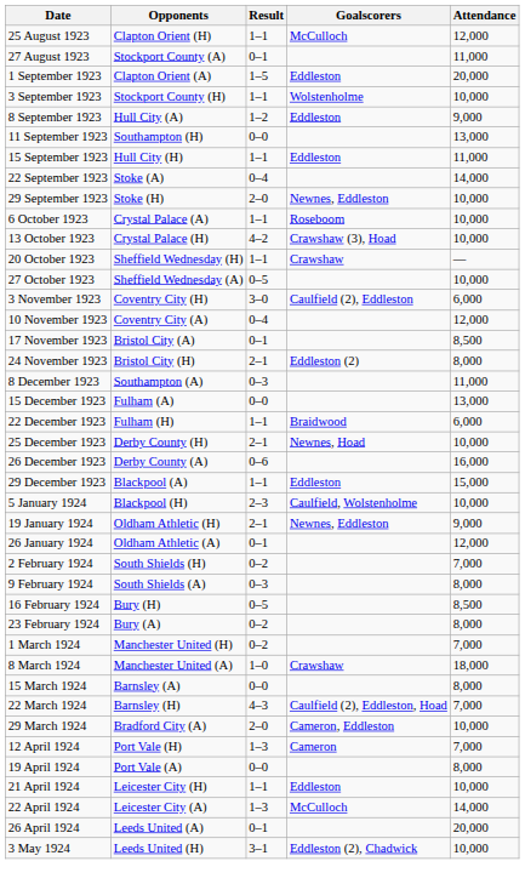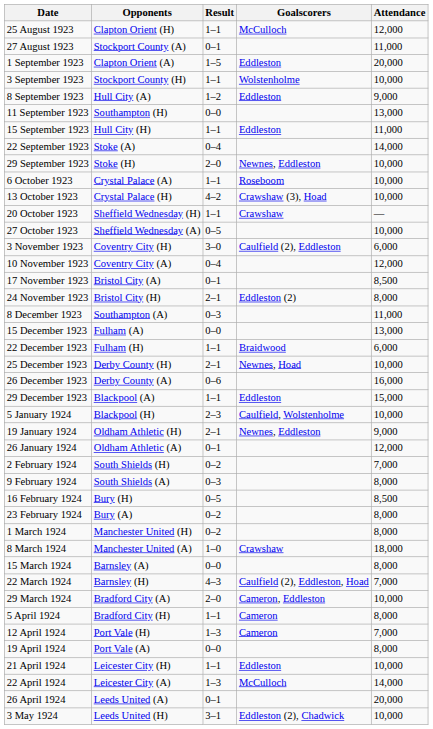1 March 1924 | Attendance: 7,000 -> 8,000
+ row: 5 April 1924 | Bradford City (H) | 1–1 | Cameron | 8,000
